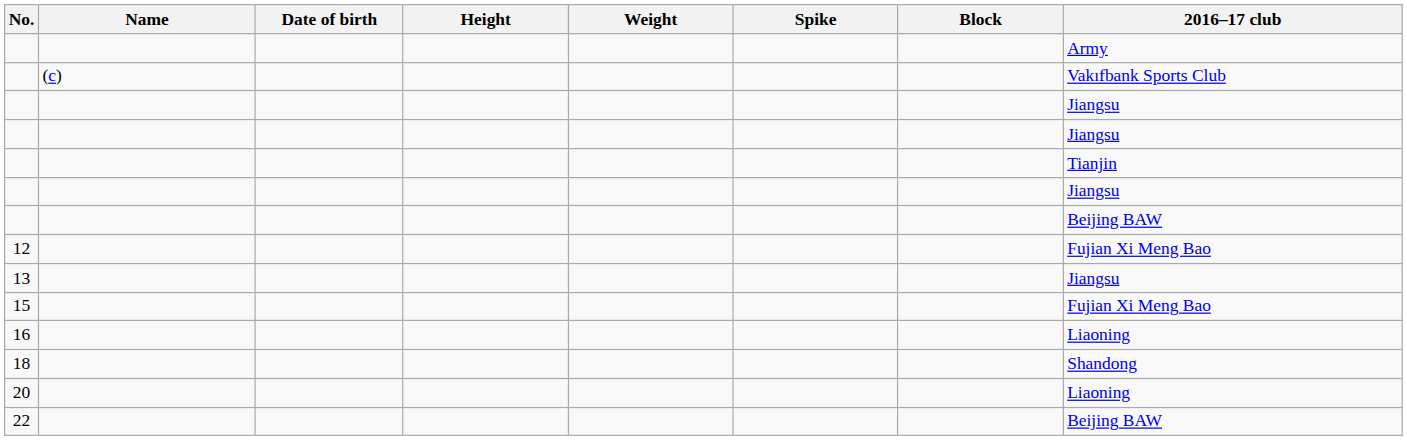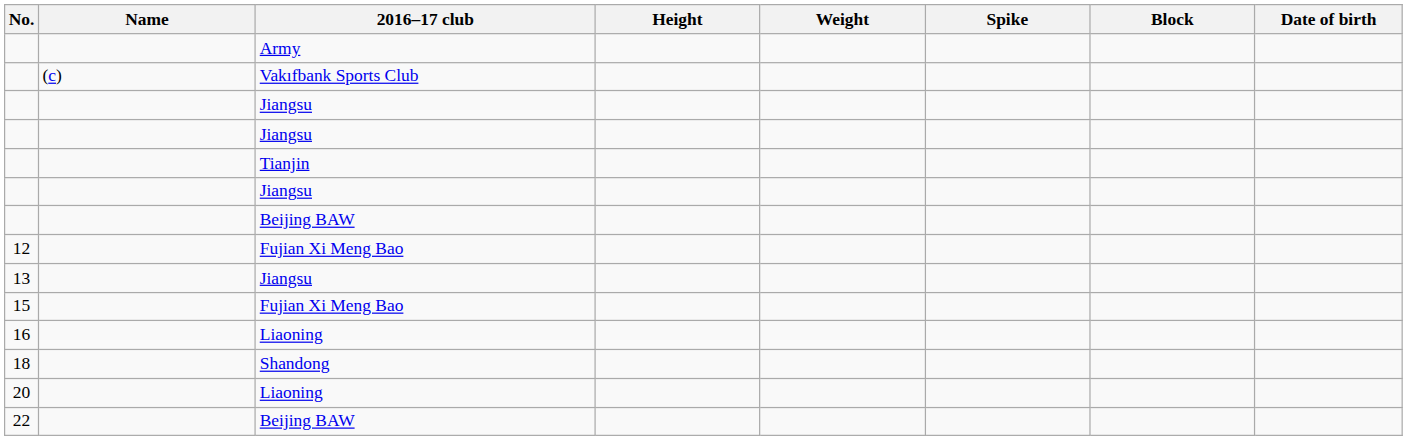columns swapped: Date of birth <-> 2016–17 club
